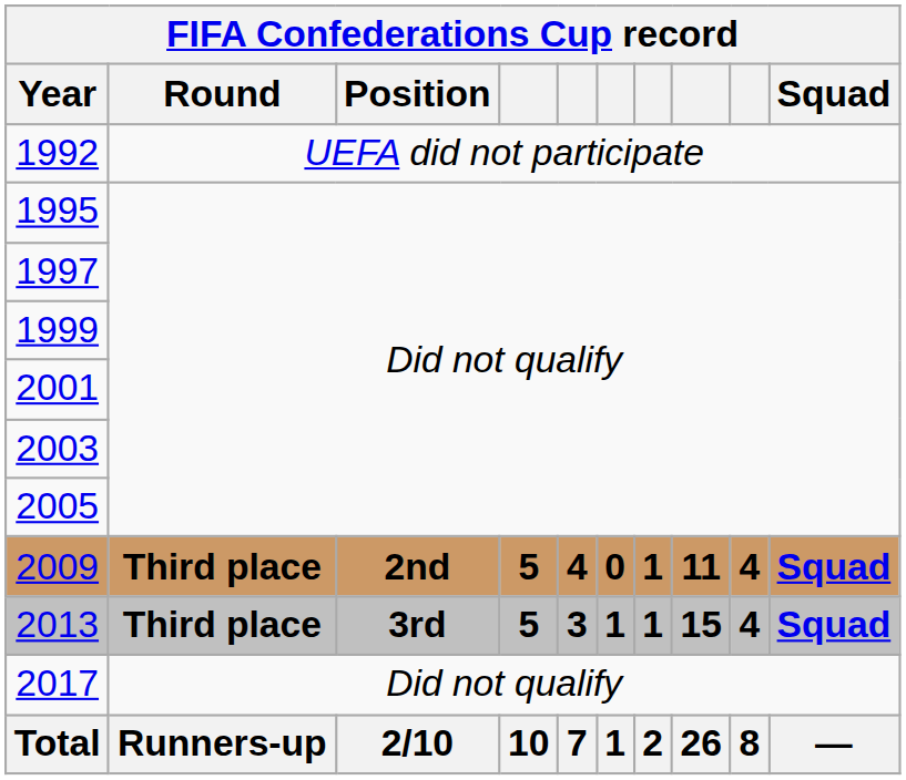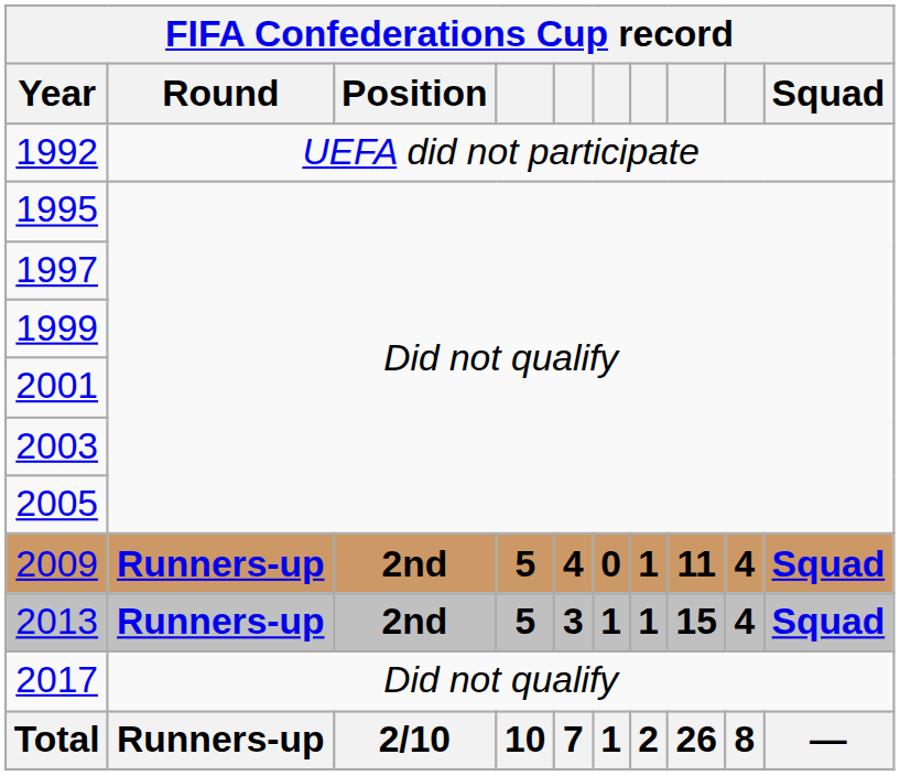2009 | Round: Third place -> Runners-up
2013 | Round: Third place -> Runners-up
2013 | Position: 3rd -> 2nd
